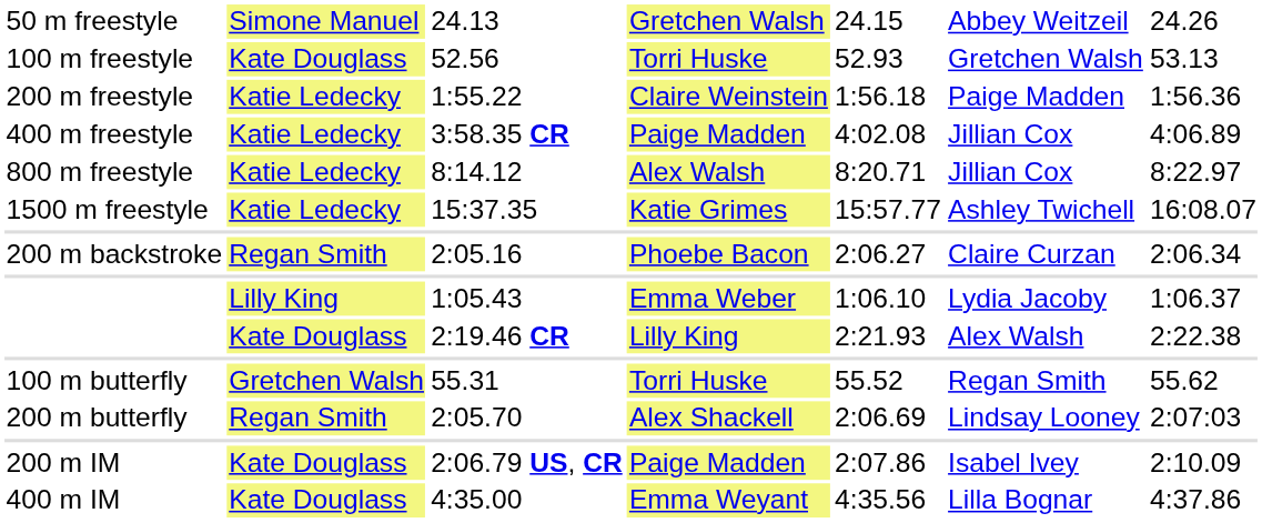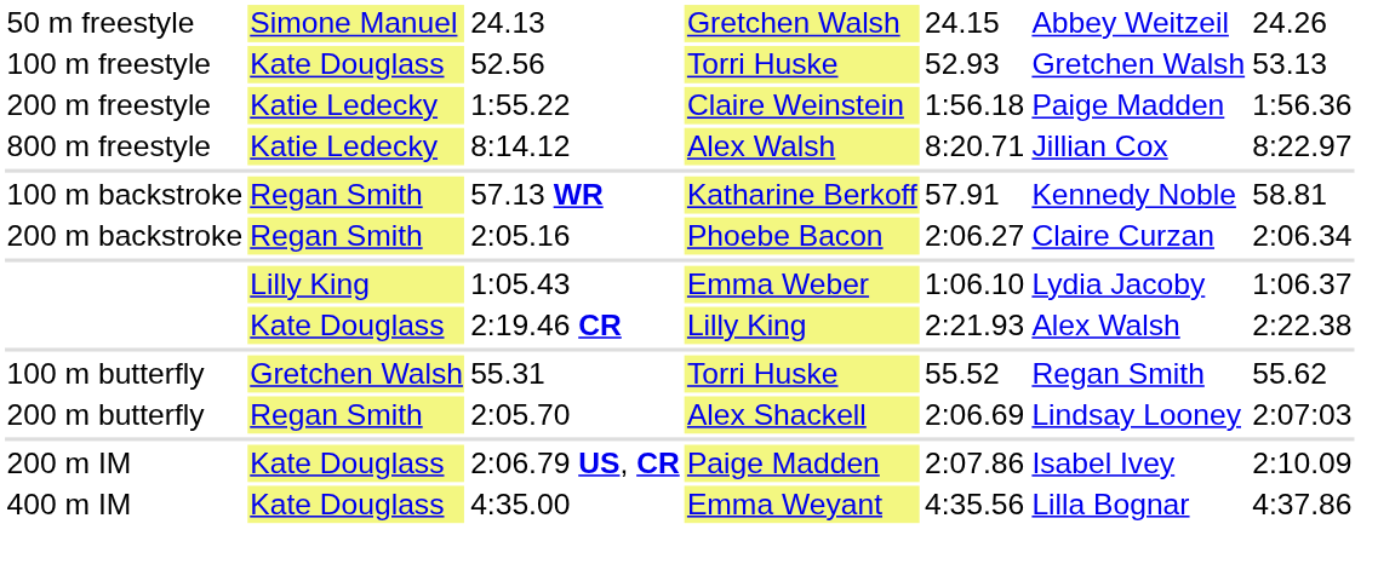- row: 400 m freestyle | Katie Ledecky | 3:58.35 CR | Paige Madden | 4:02.08 | Jillian Cox | 4:06.89
- row: 1500 m freestyle | Katie Ledecky | 15:37.35 | Katie Grimes | 15:57.77 | Ashley Twichell | 16:08.07
+ row: 100 m backstroke | Regan Smith | 57.13 WR | Katharine Berkoff | 57.91 | Kennedy Noble | 58.81
